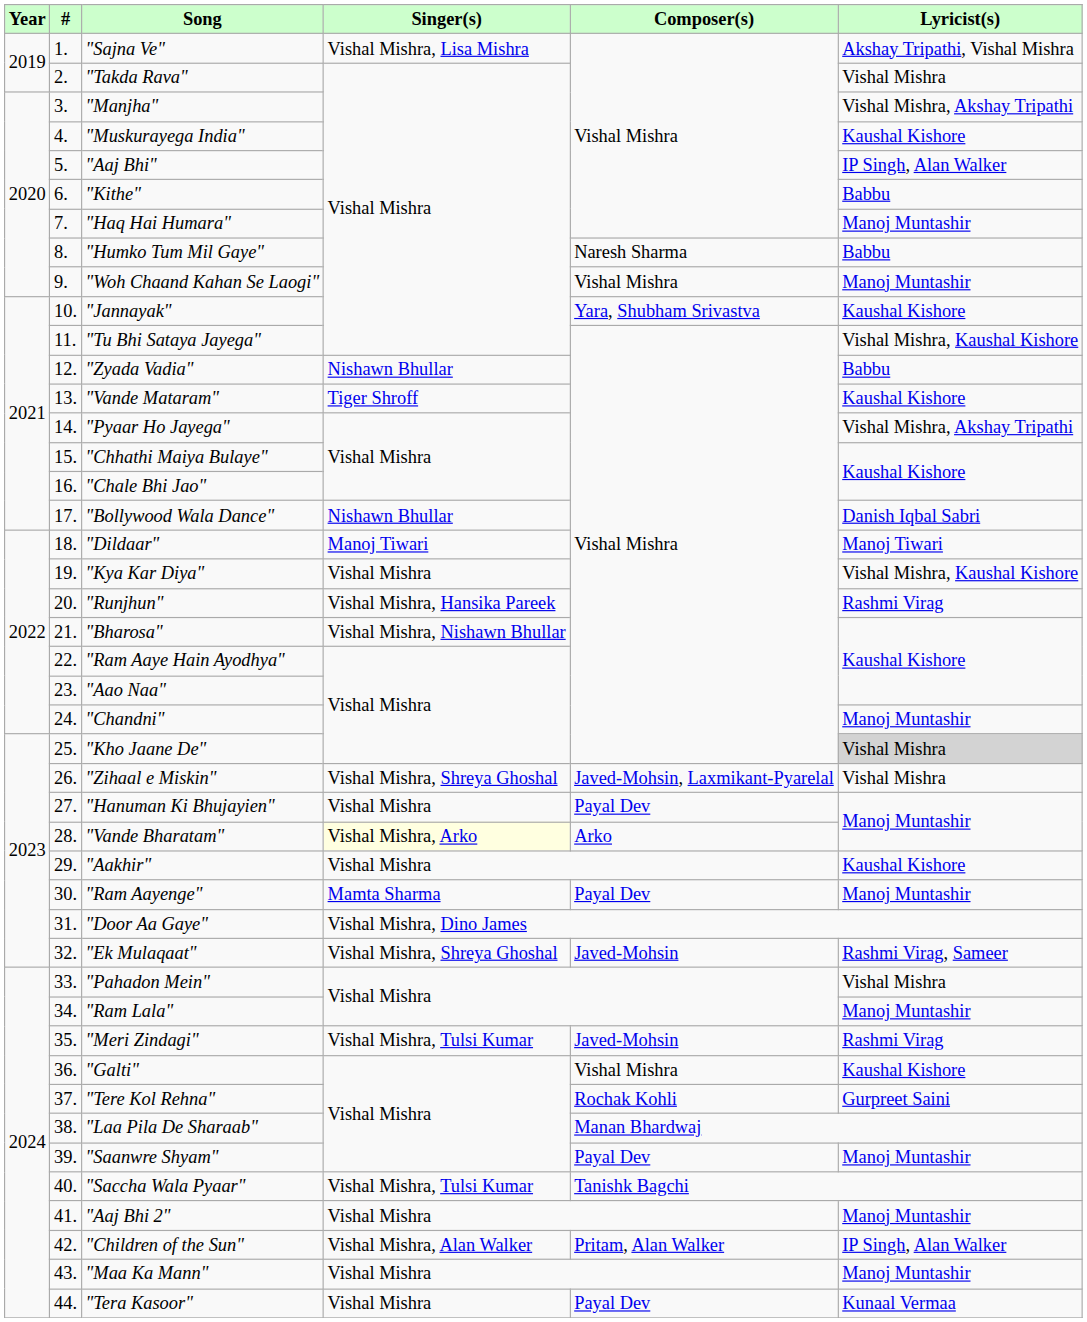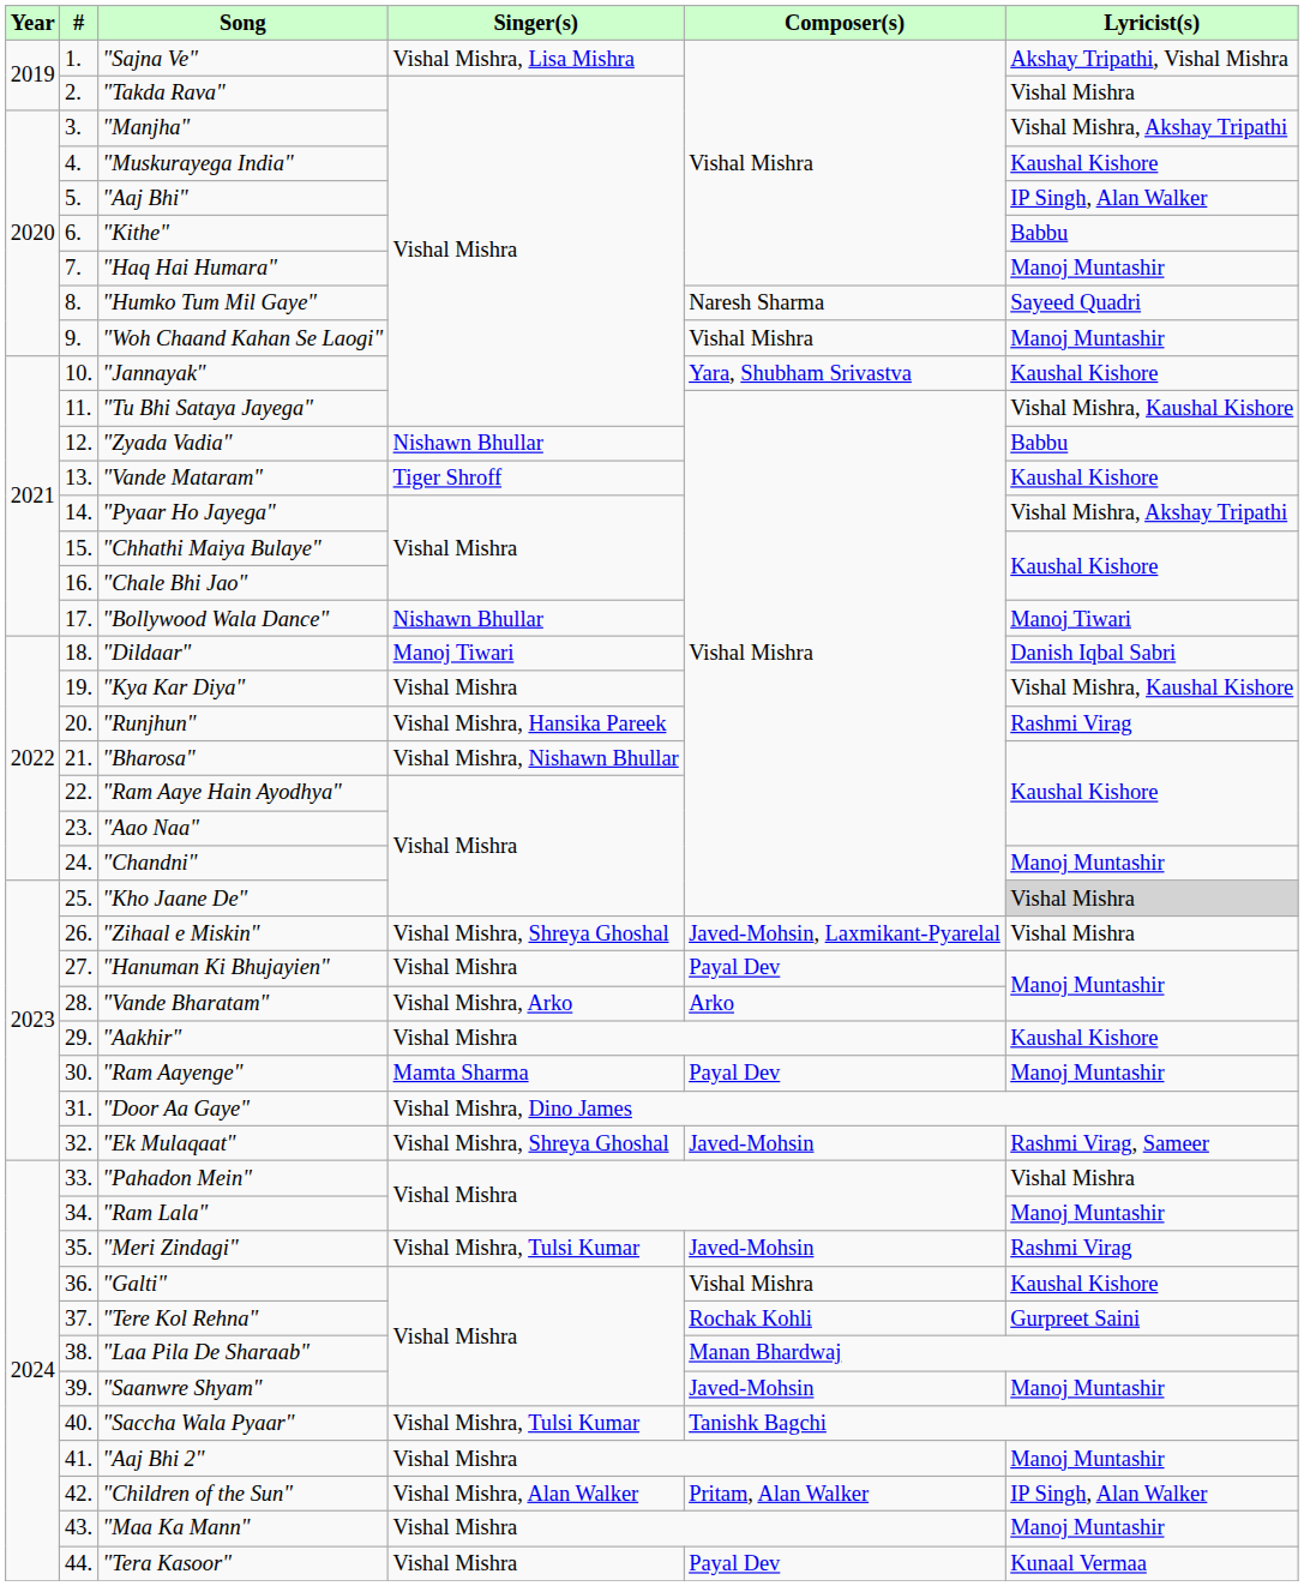"Humko Tum Mil Gaye" | Lyricist(s): Babbu -> Sayeed Quadri
"Bollywood Wala Dance" | Lyricist(s): Danish Iqbal Sabri -> Manoj Tiwari
"Dildaar" | Lyricist(s): Manoj Tiwari -> Danish Iqbal Sabri
"Vande Bharatam" | Singer(s): lightyellow background -> no background
"Saanwre Shyam" | Composer(s): Payal Dev -> Javed-Mohsin
